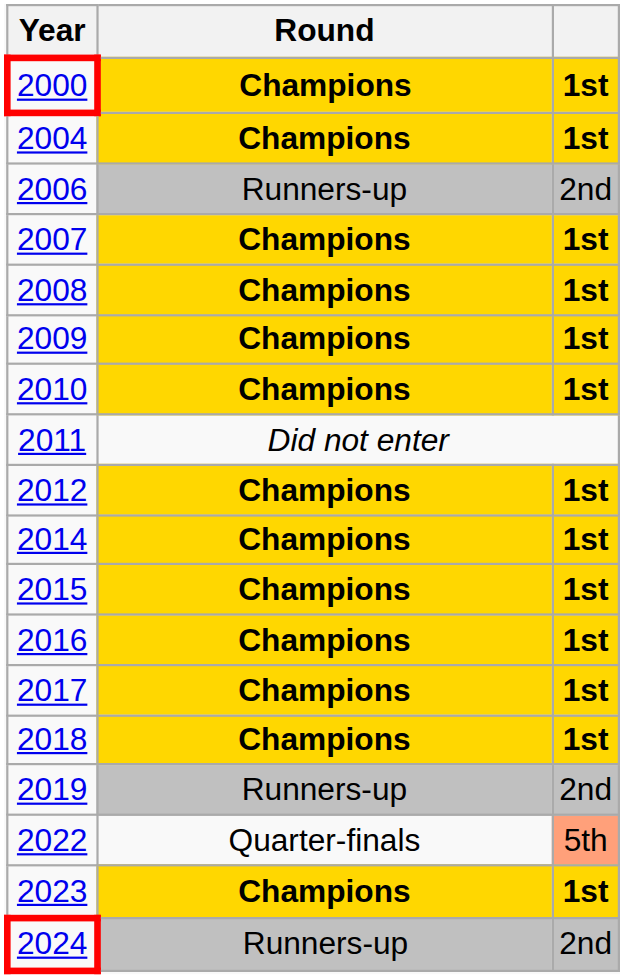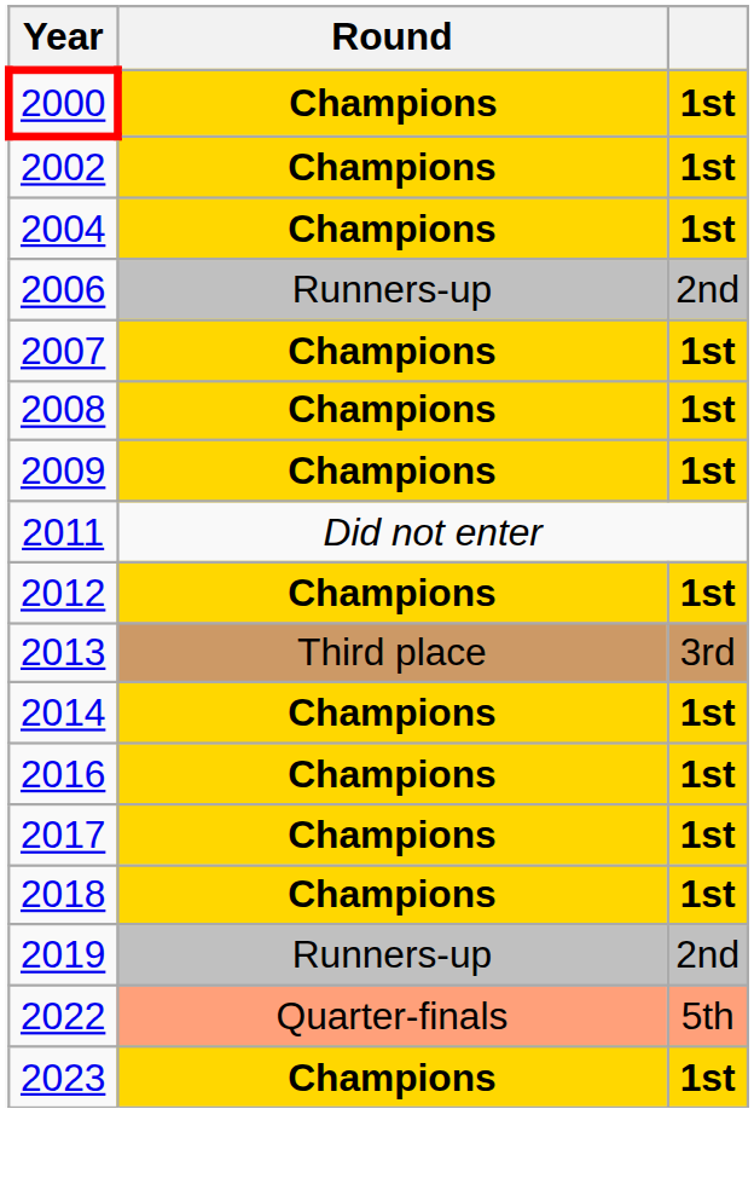+ row: 2002 | Champions | 1st
- row: 2010 | Champions | 1st
+ row: 2013 | Third place | 3rd
- row: 2015 | Champions | 1st
2022 | Round: no background -> lightsalmon background
- row: 2024 | Runners-up | 2nd
